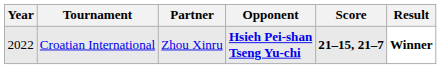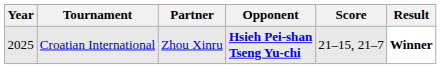Croatian International | Year: 2022 -> 2025
Croatian International | Score: bold -> normal
